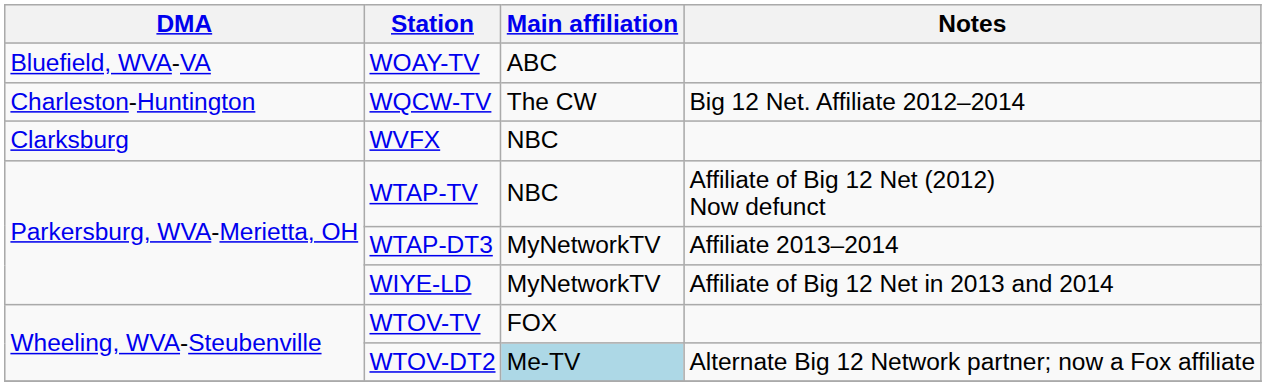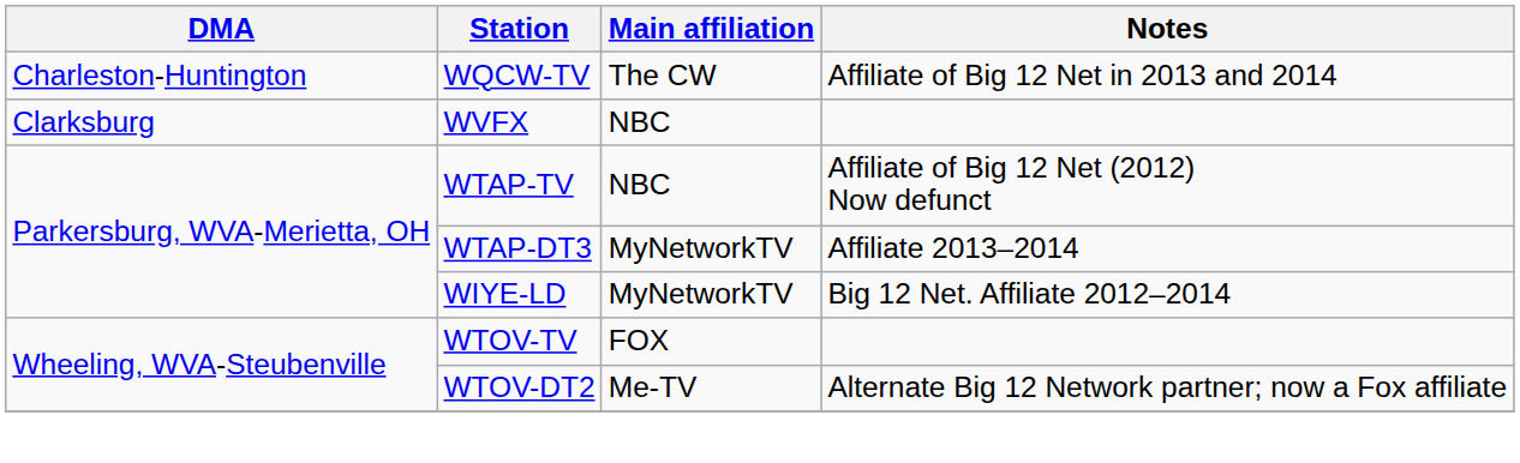- row: Bluefield, WVA-VA | WOAY-TV | ABC
WQCW-TV | Notes: Big 12 Net. Affiliate 2012–2014 -> Affiliate of Big 12 Net in 2013 and 2014
WIYE-LD | Notes: Affiliate of Big 12 Net in 2013 and 2014 -> Big 12 Net. Affiliate 2012–2014
WTOV-DT2 | Main affiliation: lightblue background -> no background
